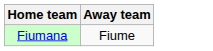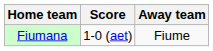+ column: Score | 1-0 (aet)
